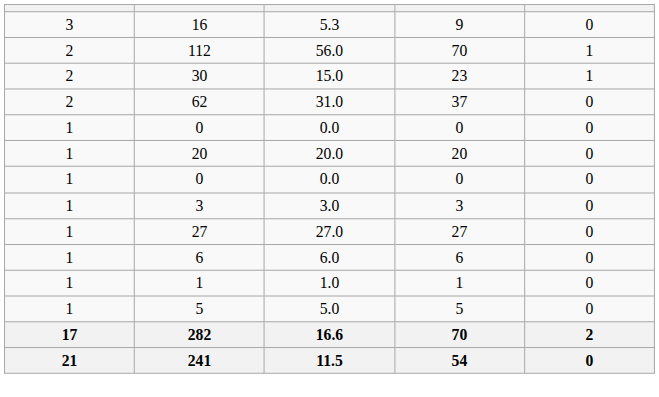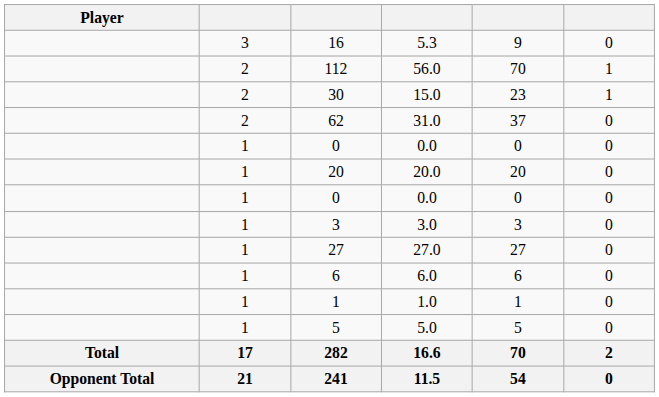+ column: Player | Total | Opponent Total
